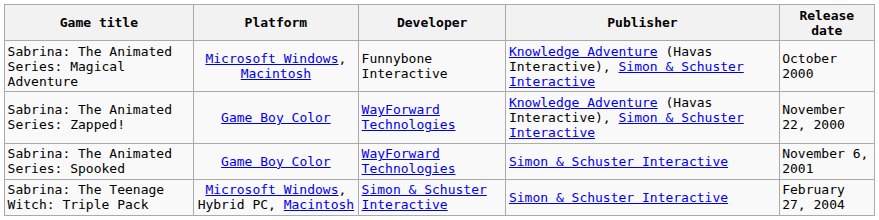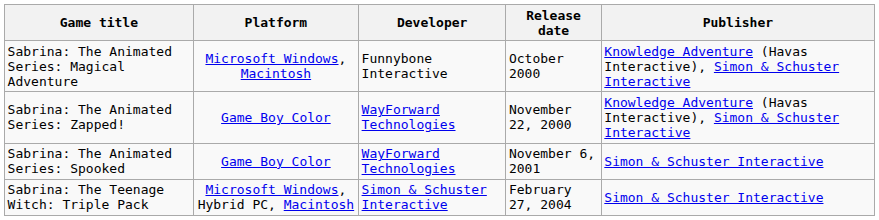columns swapped: Publisher <-> Release date
